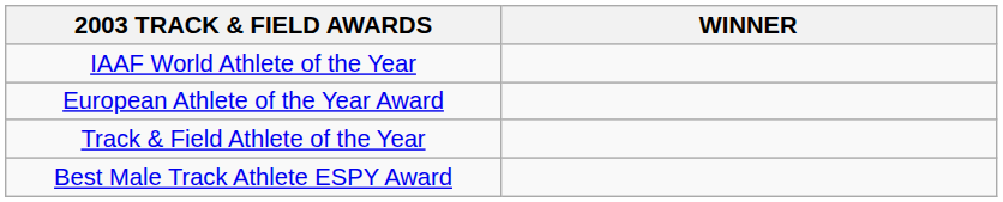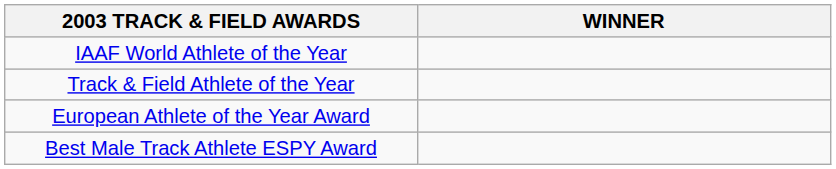rows swapped: Track & Field Athlete of the Year <-> European Athlete of the Year Award
